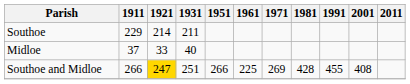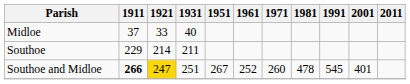rows swapped: Midloe <-> Southoe
Southoe and Midloe | 1911: normal -> bold
Southoe and Midloe | 1951: 266 -> 267
Southoe and Midloe | 1961: 225 -> 252
Southoe and Midloe | 1971: 269 -> 260
Southoe and Midloe | 1981: 428 -> 478
Southoe and Midloe | 1991: 455 -> 545
Southoe and Midloe | 2001: 408 -> 401
